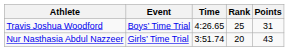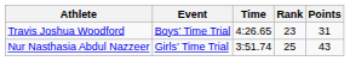Travis Joshua Woodford | Rank: 25 -> 23
Nur Nasthasia Abdul Nazzeer | Rank: 20 -> 25
